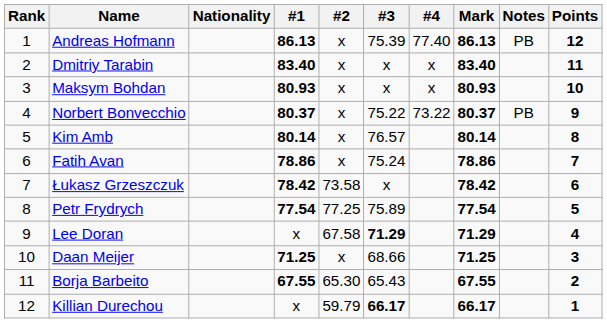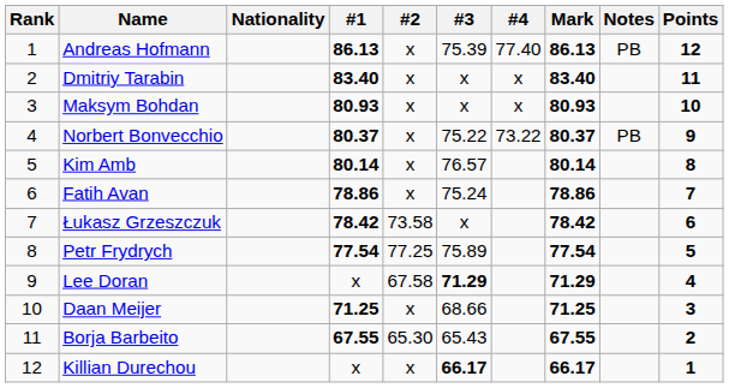Killian Durechou | #2: 59.79 -> x
